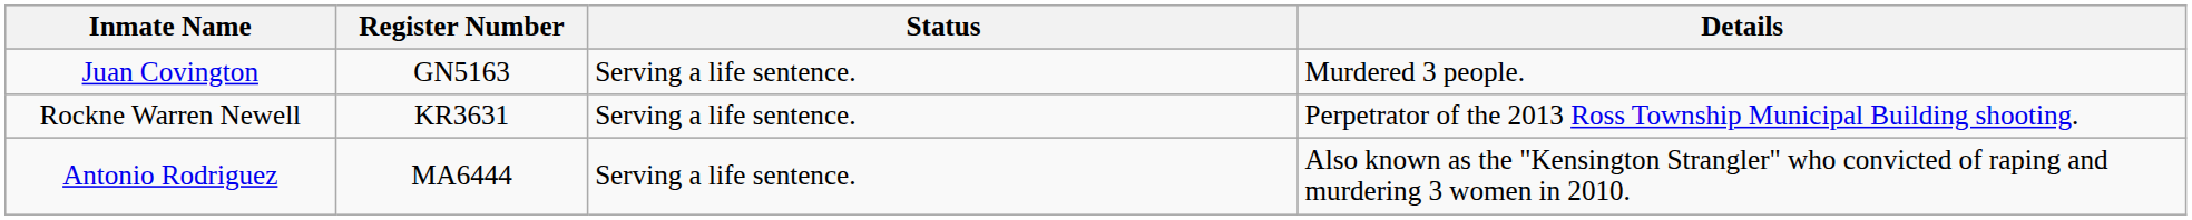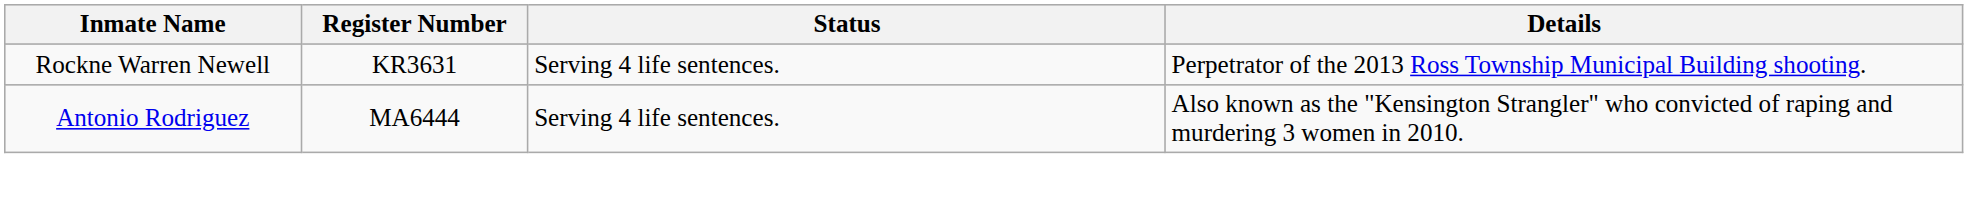- row: Juan Covington | GN5163 | Serving a life sentence. | Murdered 3 people.
Rockne Warren Newell | Status: Serving a life sentence. -> Serving 4 life sentences.
Antonio Rodriguez | Status: Serving a life sentence. -> Serving 4 life sentences.
